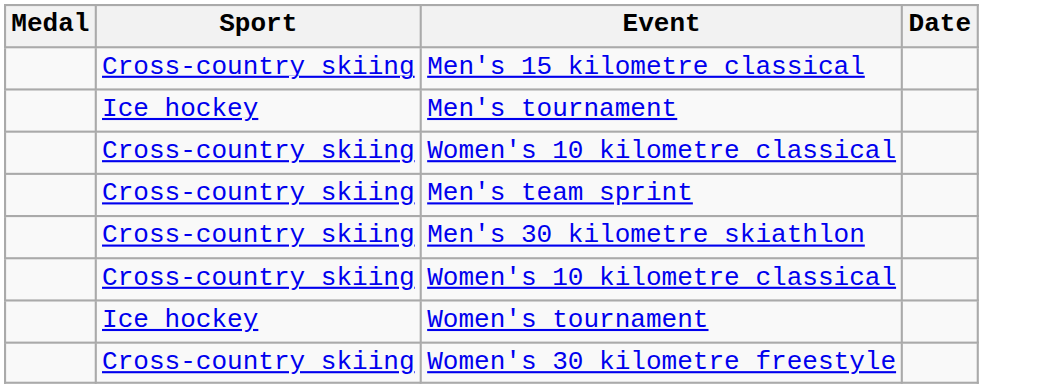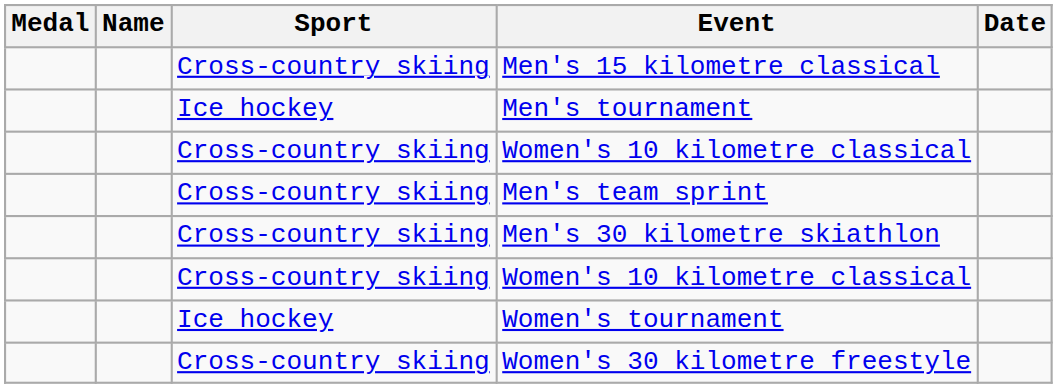+ column: Name
